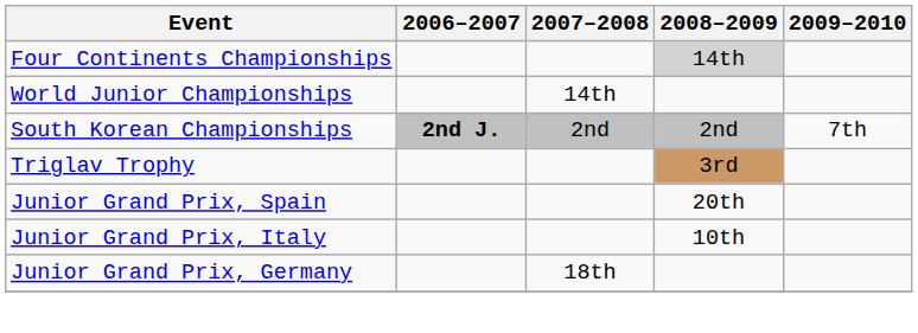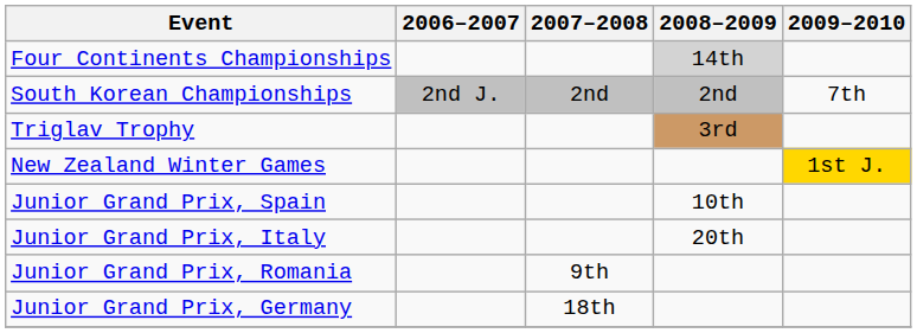- row: World Junior Championships | 14th
South Korean Championships | 2006–2007: bold -> normal
+ row: New Zealand Winter Games | 1st J.
Junior Grand Prix, Spain | 2008–2009: 20th -> 10th
Junior Grand Prix, Italy | 2008–2009: 10th -> 20th
+ row: Junior Grand Prix, Romania | 9th
